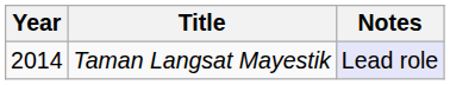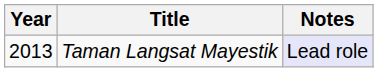Taman Langsat Mayestik | Year: 2014 -> 2013
